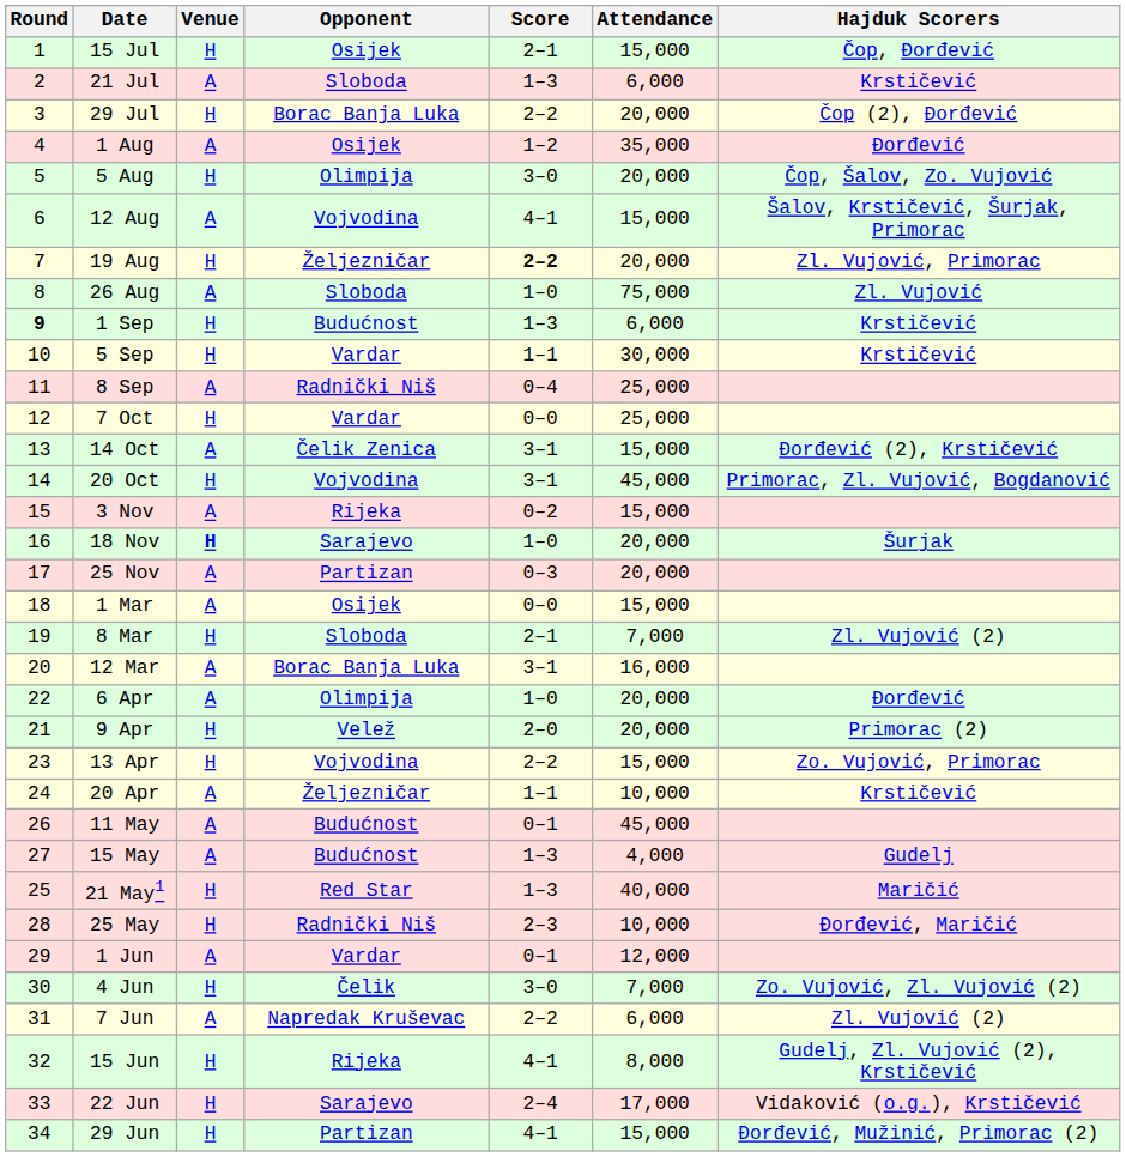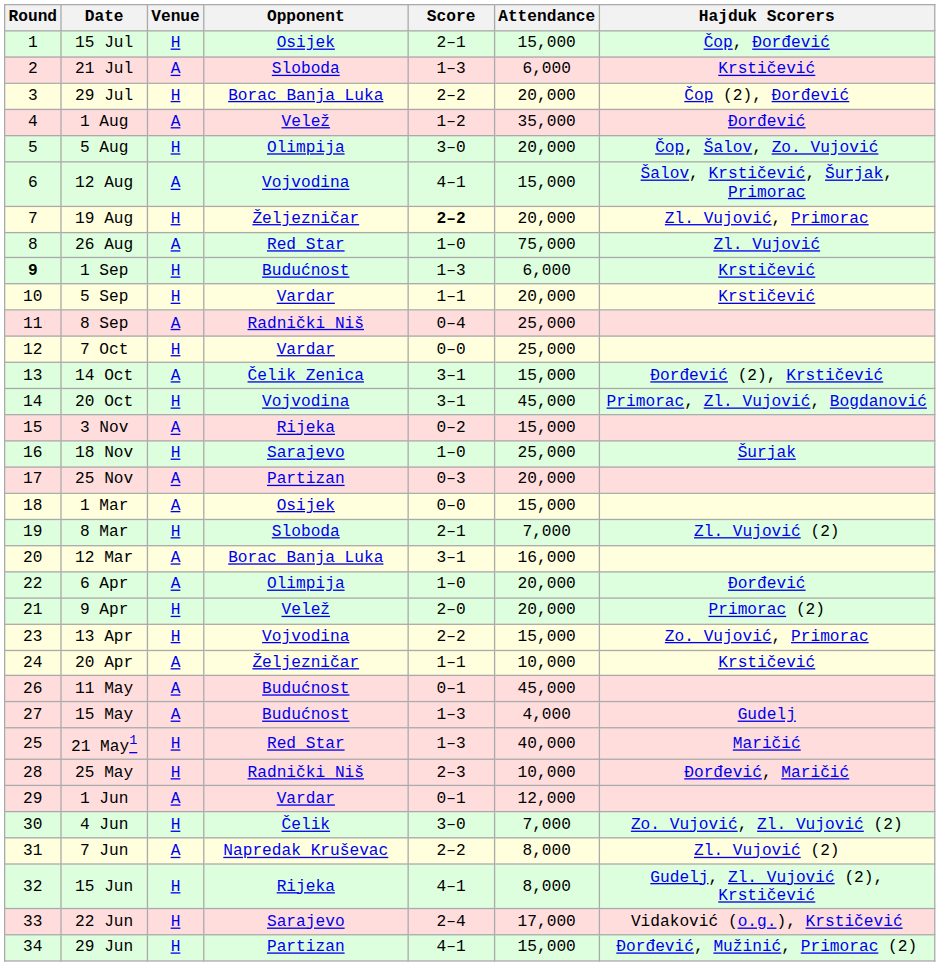1 Aug | Opponent: Osijek -> Velež
26 Aug | Opponent: Sloboda -> Red Star
5 Sep | Attendance: 30,000 -> 20,000
18 Nov | Venue: bold -> normal
18 Nov | Attendance: 20,000 -> 25,000
7 Jun | Attendance: 6,000 -> 8,000
